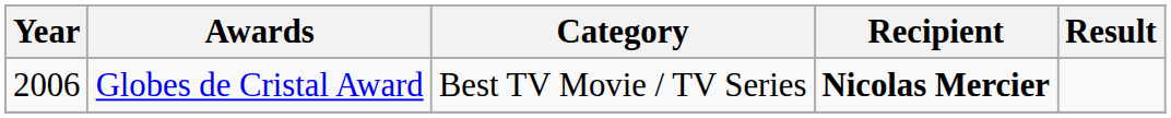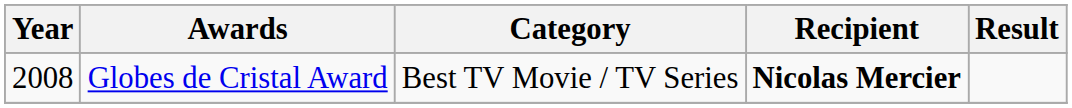Globes de Cristal Award | Year: 2006 -> 2008
